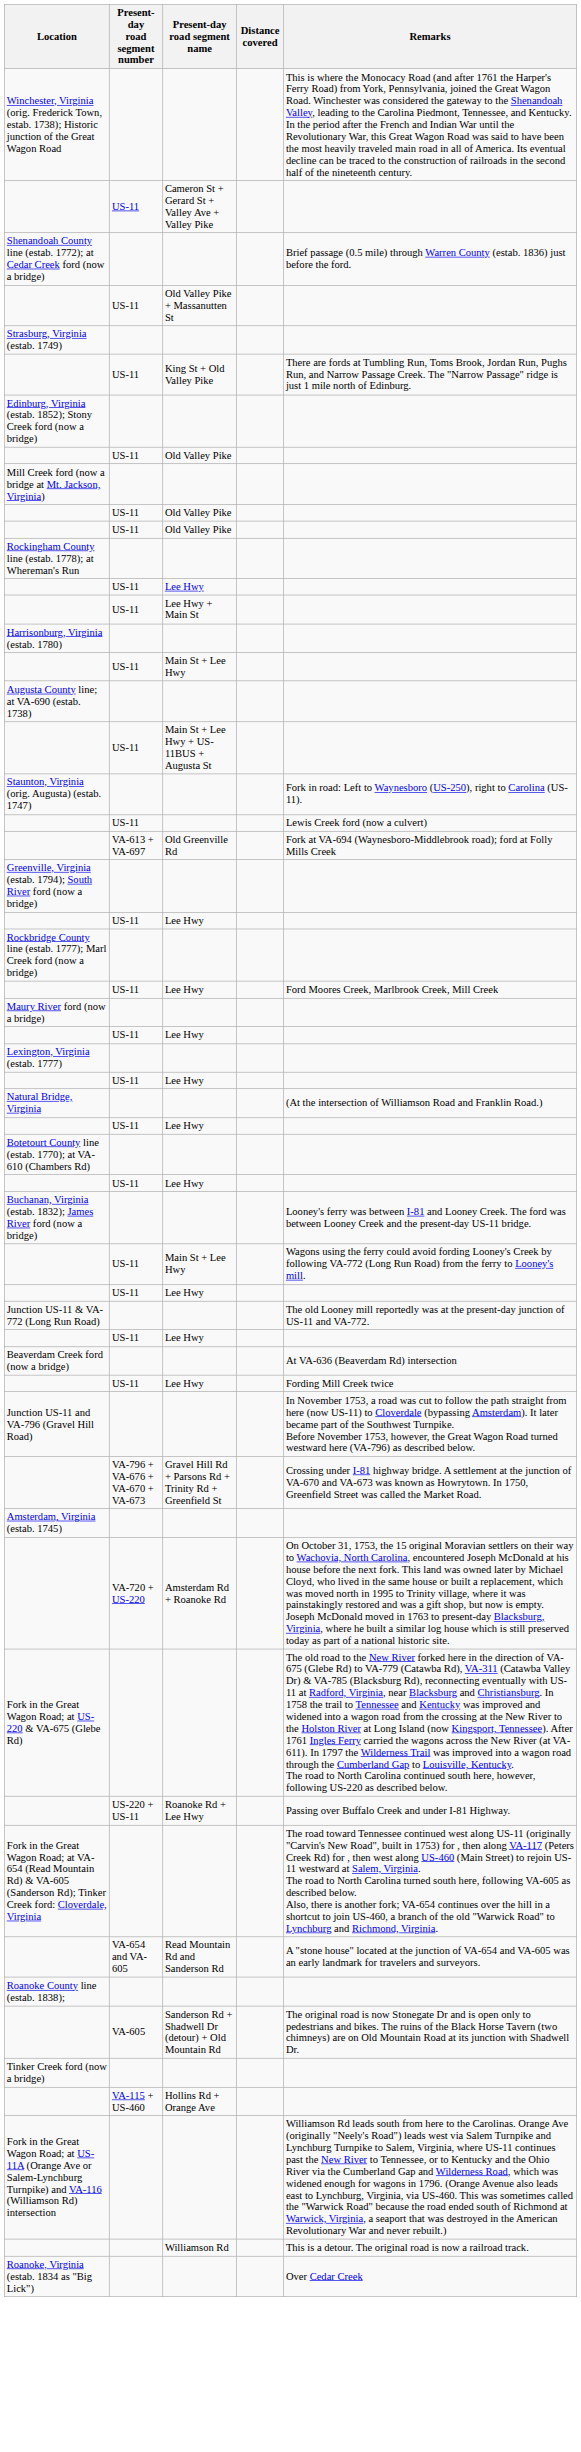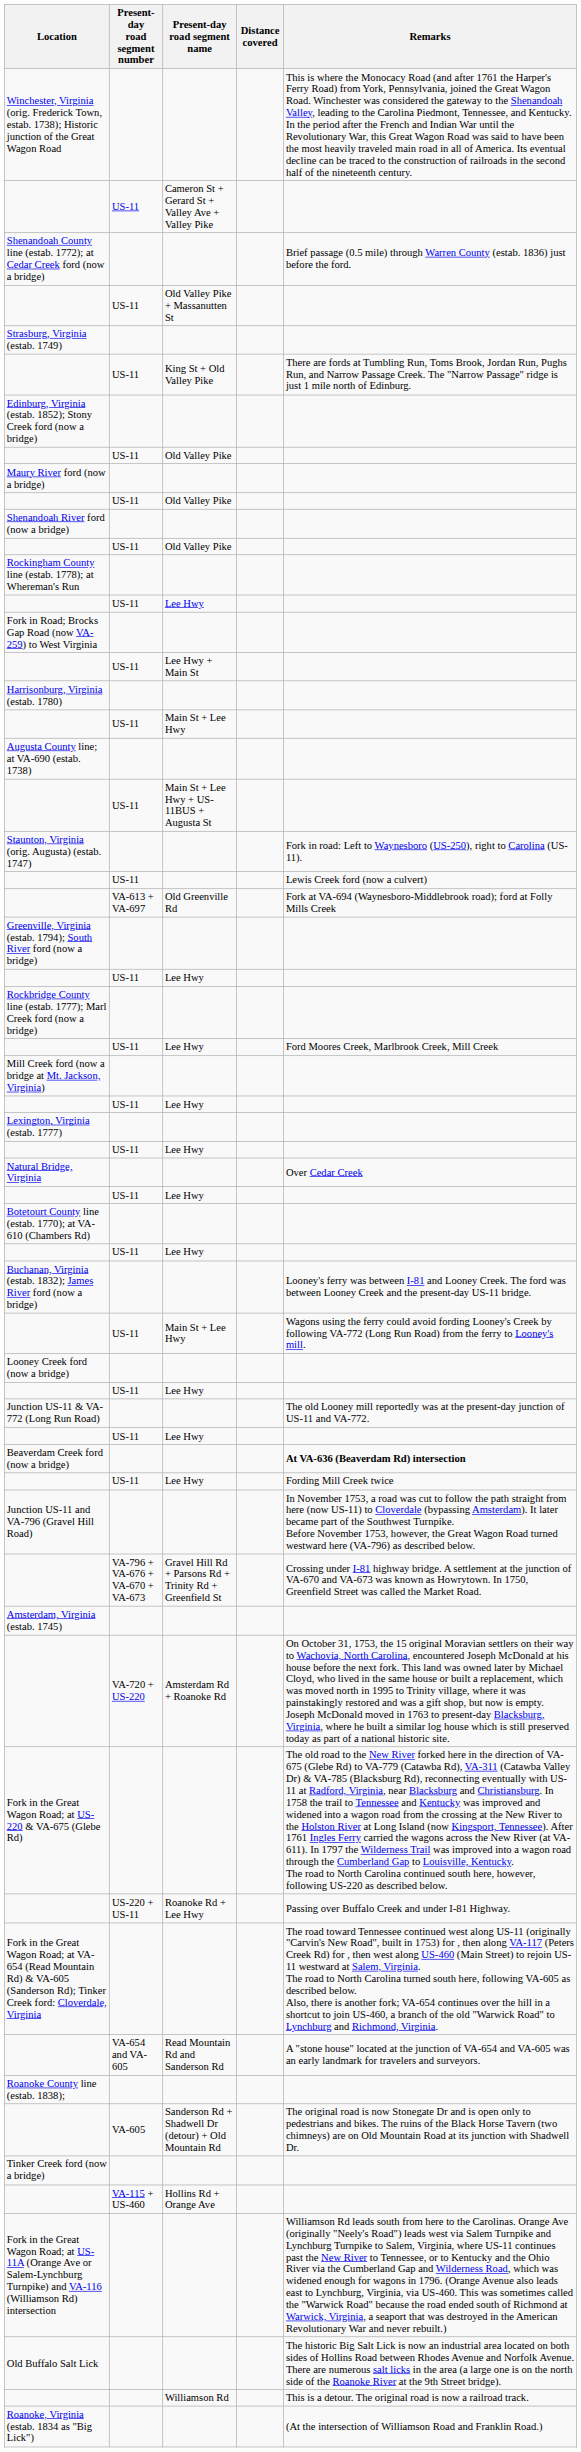rows swapped: Mill Creek ford (now a bridge at Mt. Jackson, Virginia) <-> Maury River ford (now a bridge)
+ row: Shenandoah River ford (now a bridge)
+ row: Fork in Road; Brocks Gap Road (now VA-259) to West Virginia
Natural Bridge, Virginia | Remarks: (At the intersection of Williamson Road and Franklin Road.) -> Over Cedar Creek
+ row: Looney Creek ford (now a bridge)
Beaverdam Creek ford (now a bridge) | Remarks: normal -> bold
+ row: Old Buffalo Salt Lick | The historic Big Salt Lick is now an industrial area located on both sides of Hollins Road between Rhodes Avenue and Norfolk Avenue. There are numerous salt licks in the area (a large one is on the north side of the Roanoke River at the 9th Street bridge).
Roanoke, Virginia (estab. 1834 as "Big Lick") | Remarks: Over Cedar Creek -> (At the intersection of Williamson Road and Franklin Road.)
